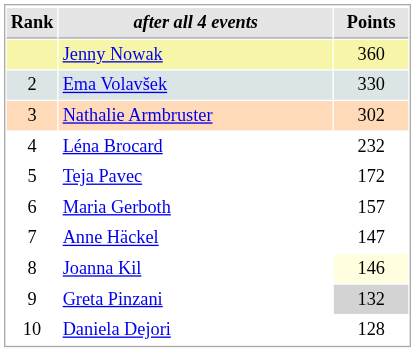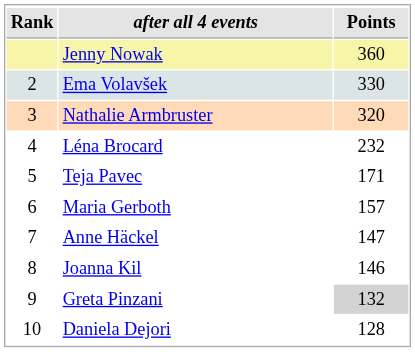Nathalie Armbruster | Points: 302 -> 320
Teja Pavec | Points: 172 -> 171
Joanna Kil | Points: lightyellow background -> no background
